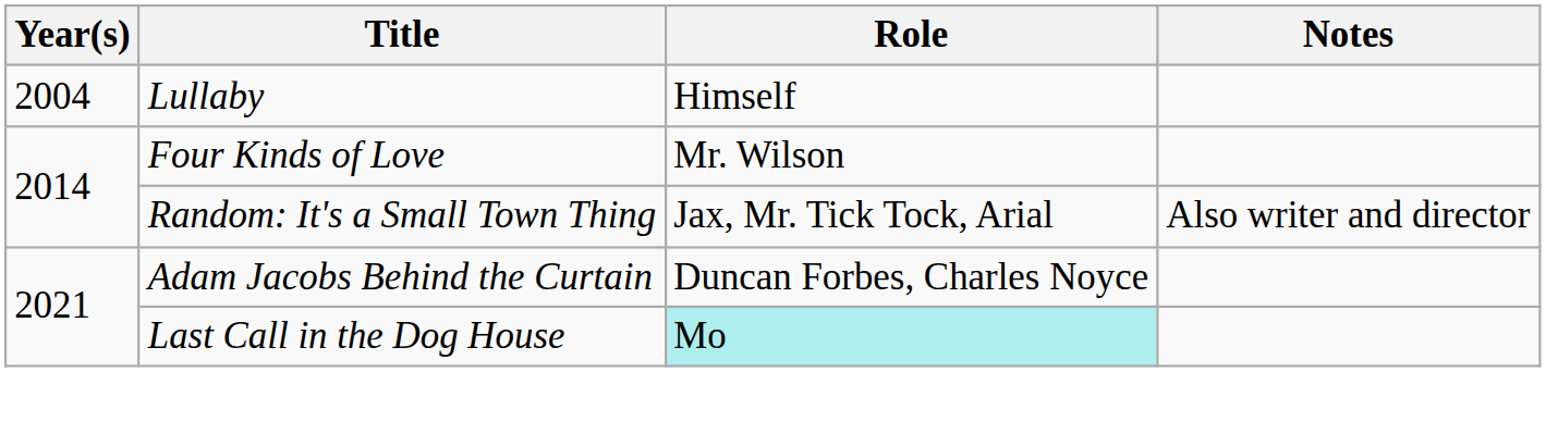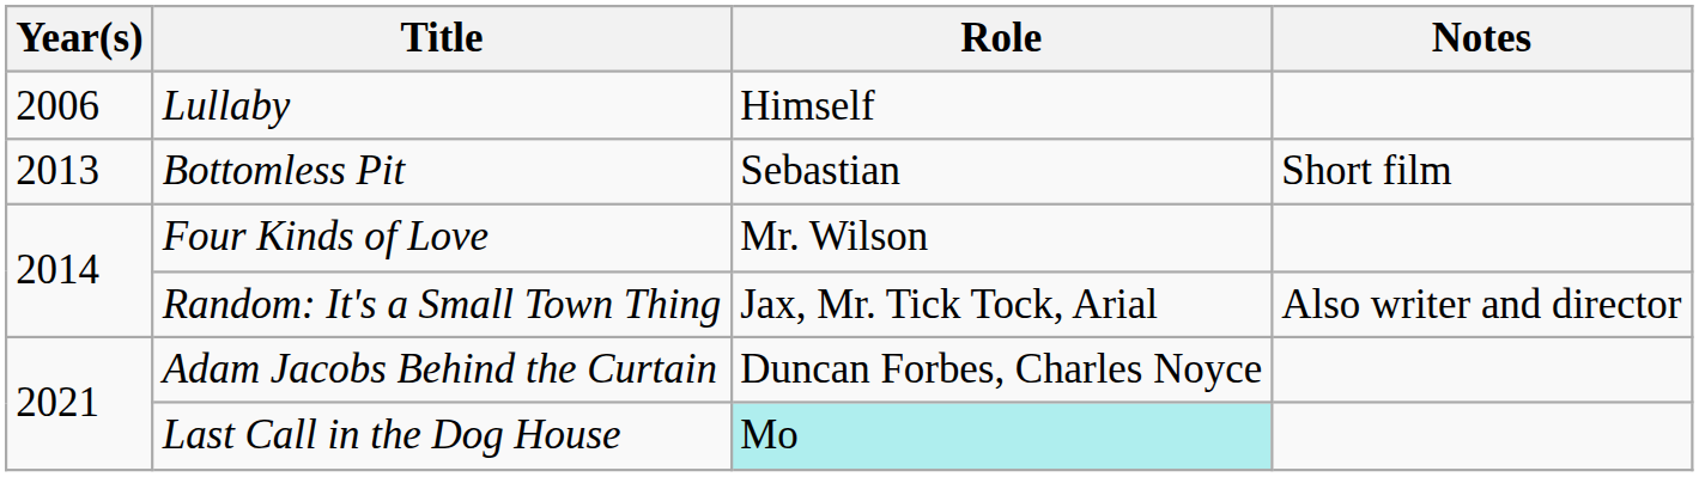Lullaby | Year(s): 2004 -> 2006
+ row: 2013 | Bottomless Pit | Sebastian | Short film
